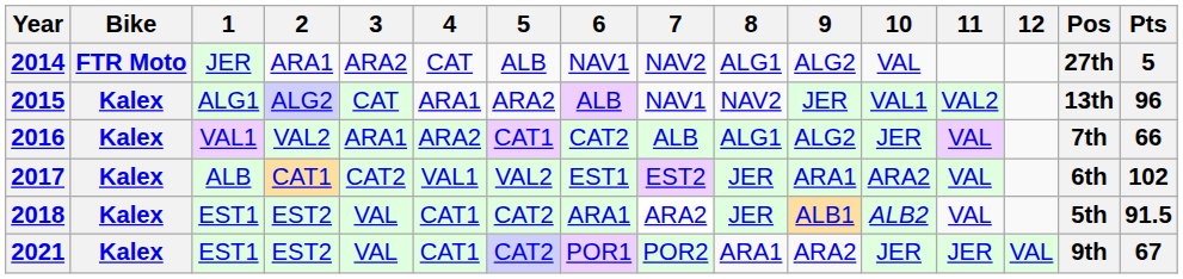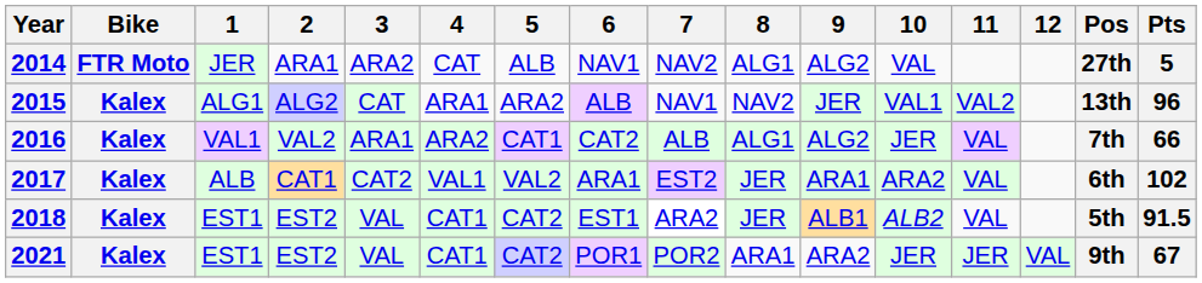2017 | 6: EST1 -> ARA1
2018 | 6: ARA1 -> EST1
